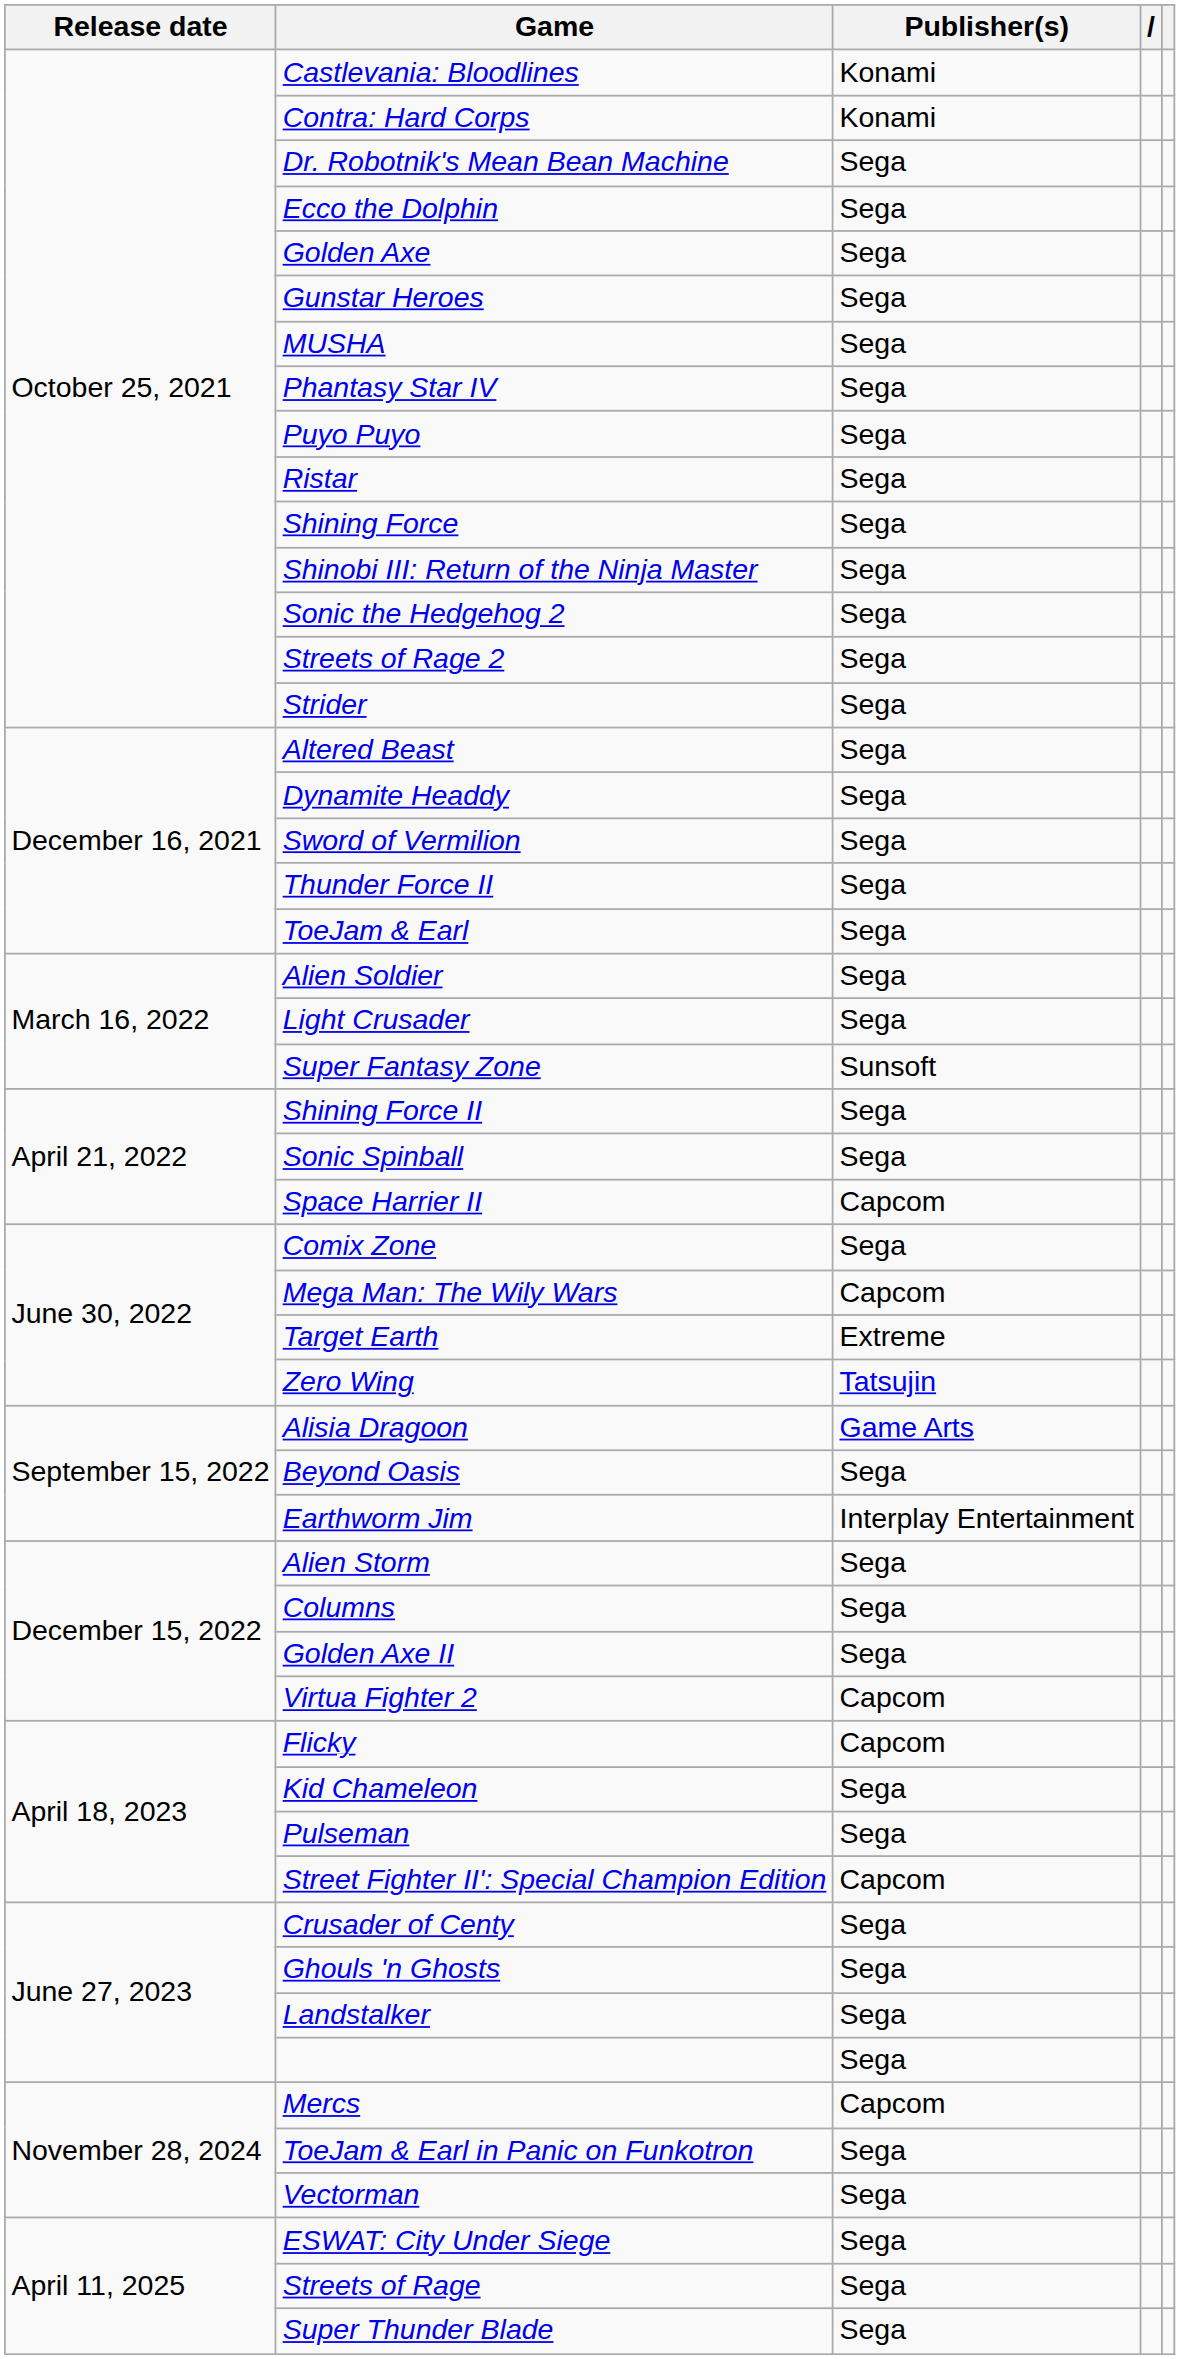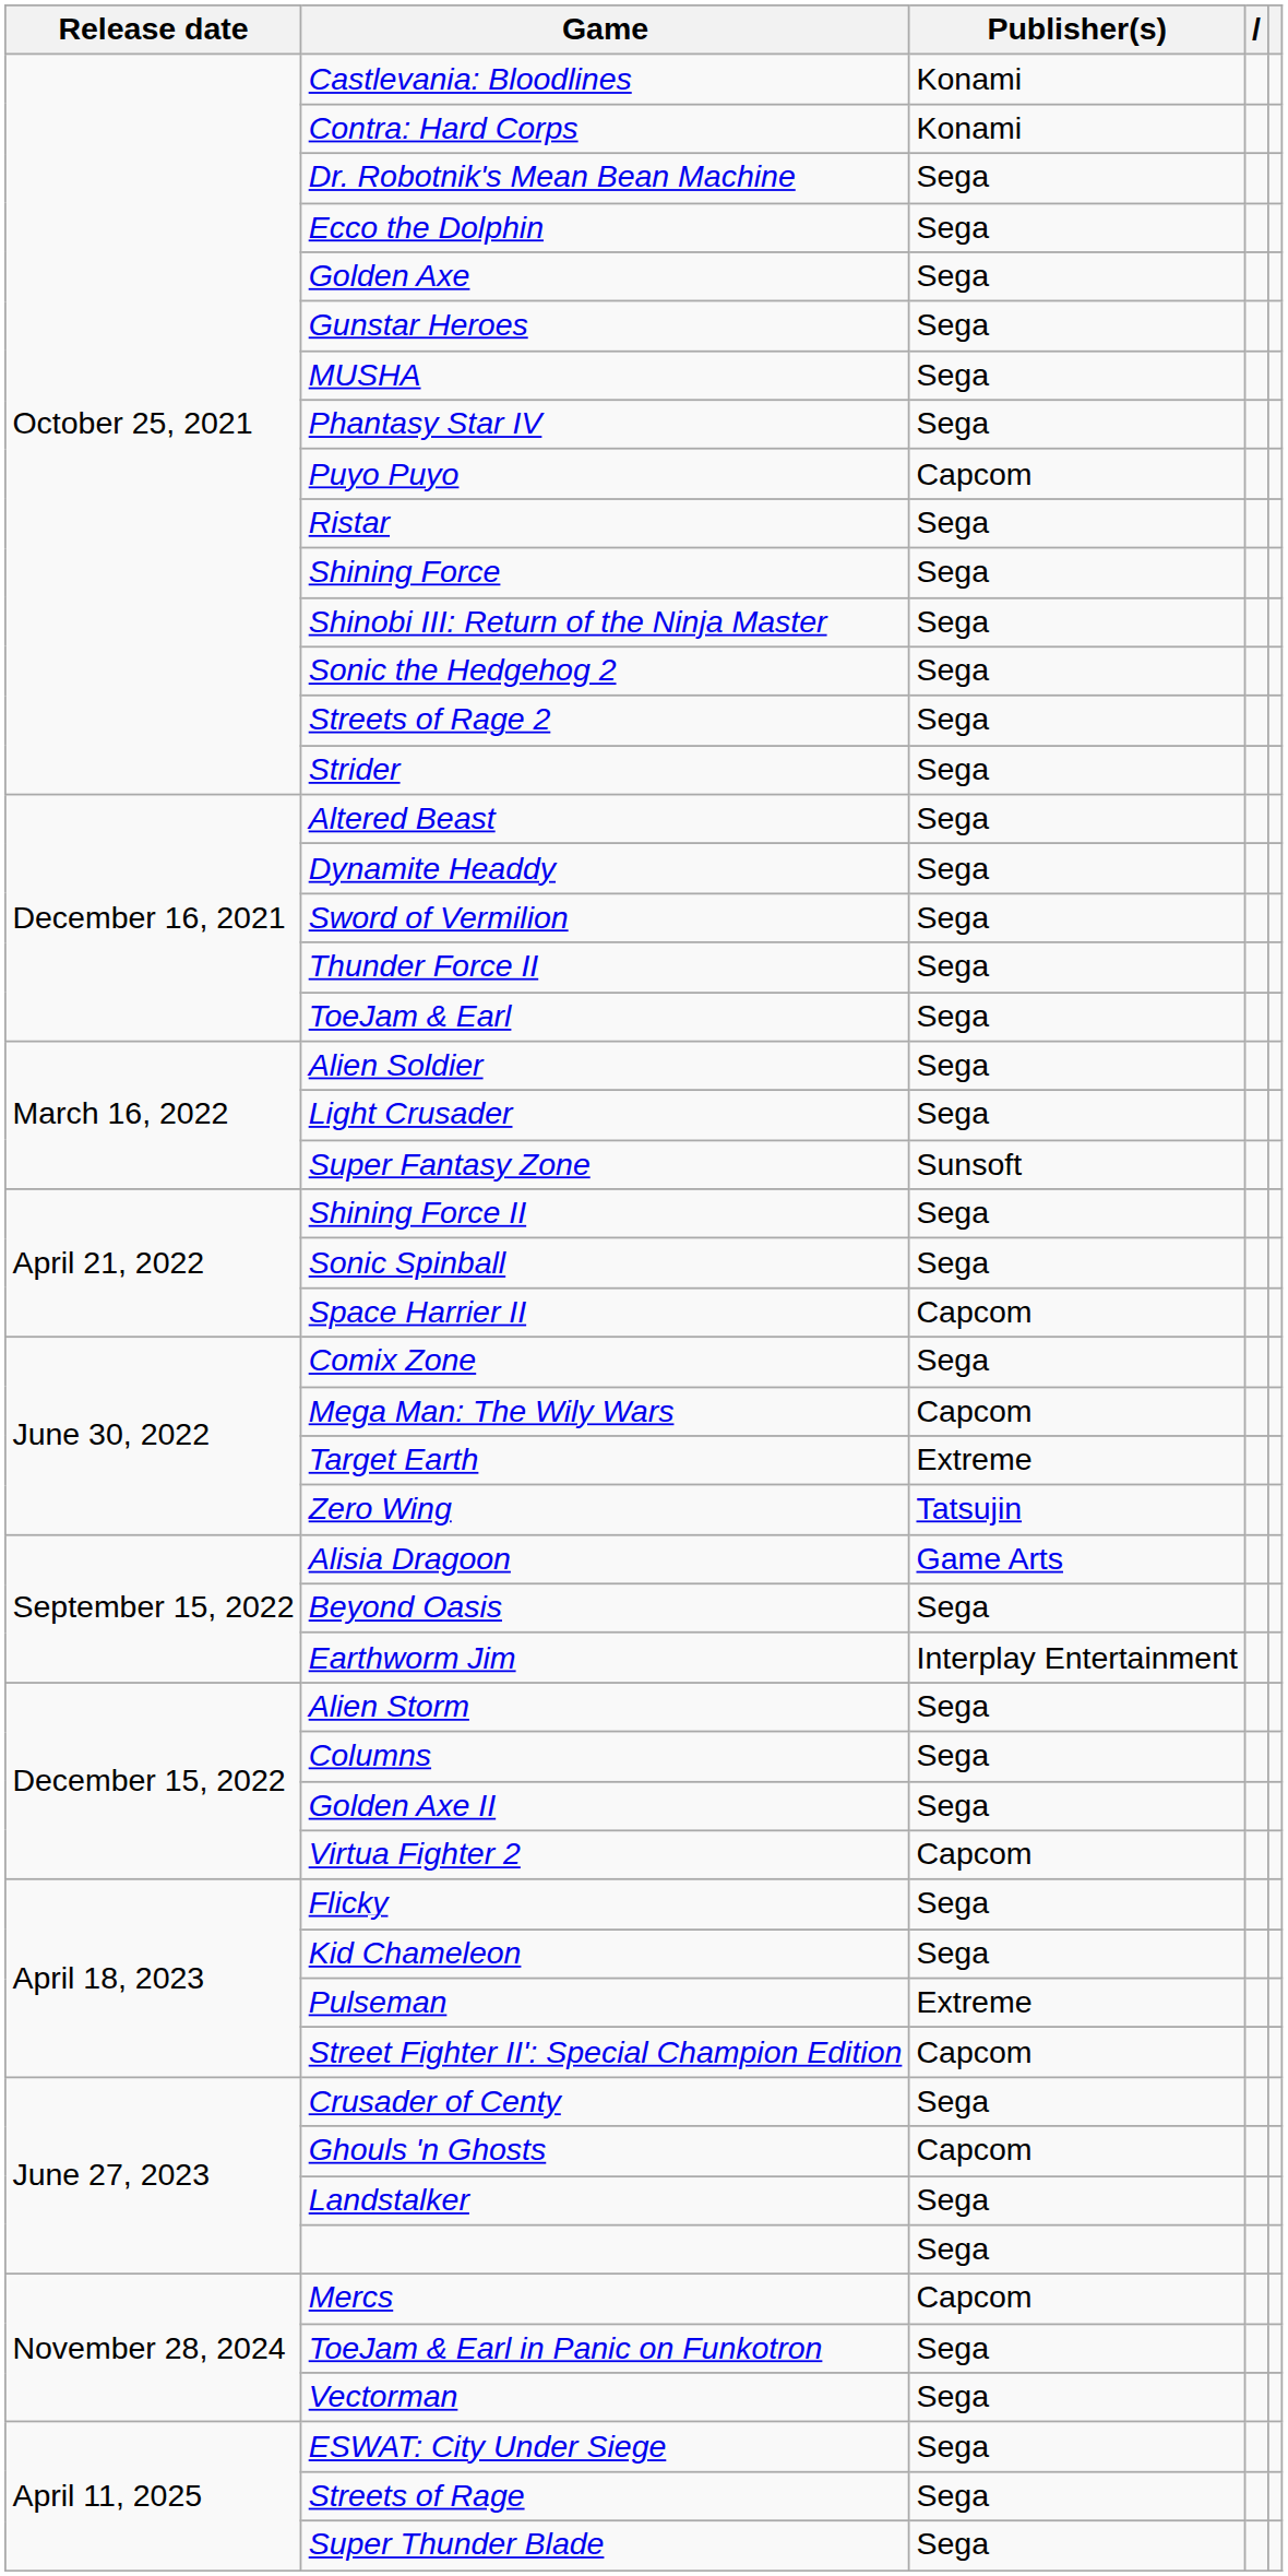Puyo Puyo | Publisher(s): Sega -> Capcom
Flicky | Publisher(s): Capcom -> Sega
Pulseman | Publisher(s): Sega -> Extreme
Ghouls 'n Ghosts | Publisher(s): Sega -> Capcom
